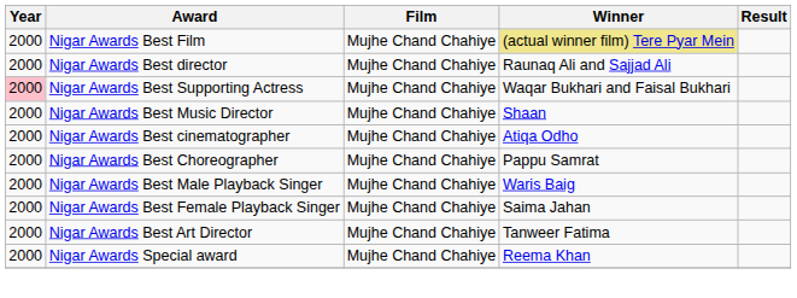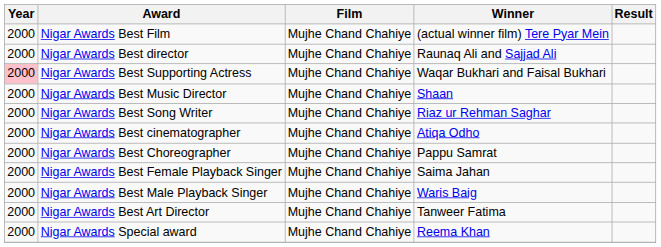Nigar Awards Best Film | Winner: khaki background -> no background
+ row: 2000 | Nigar Awards Best Song Writer | Mujhe Chand Chahiye | Riaz ur Rehman Saghar
rows swapped: Nigar Awards Best Female Playback Singer <-> Nigar Awards Best Male Playback Singer
